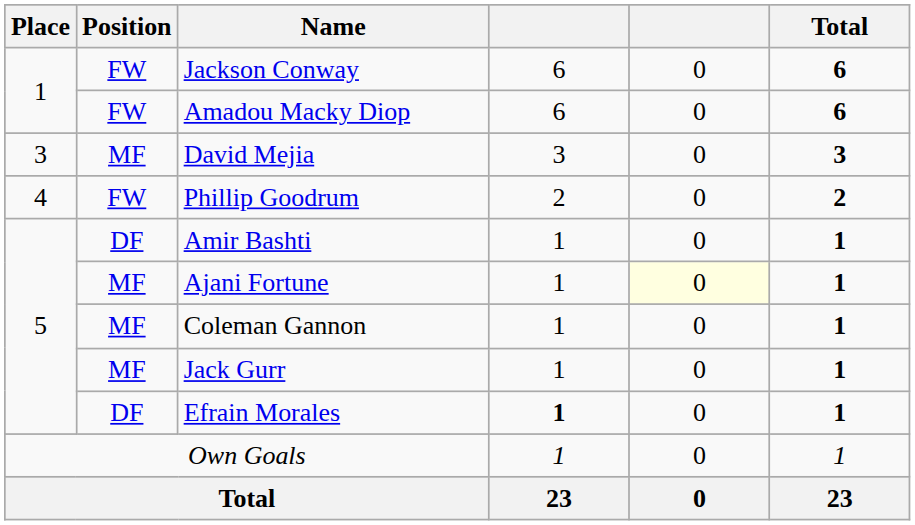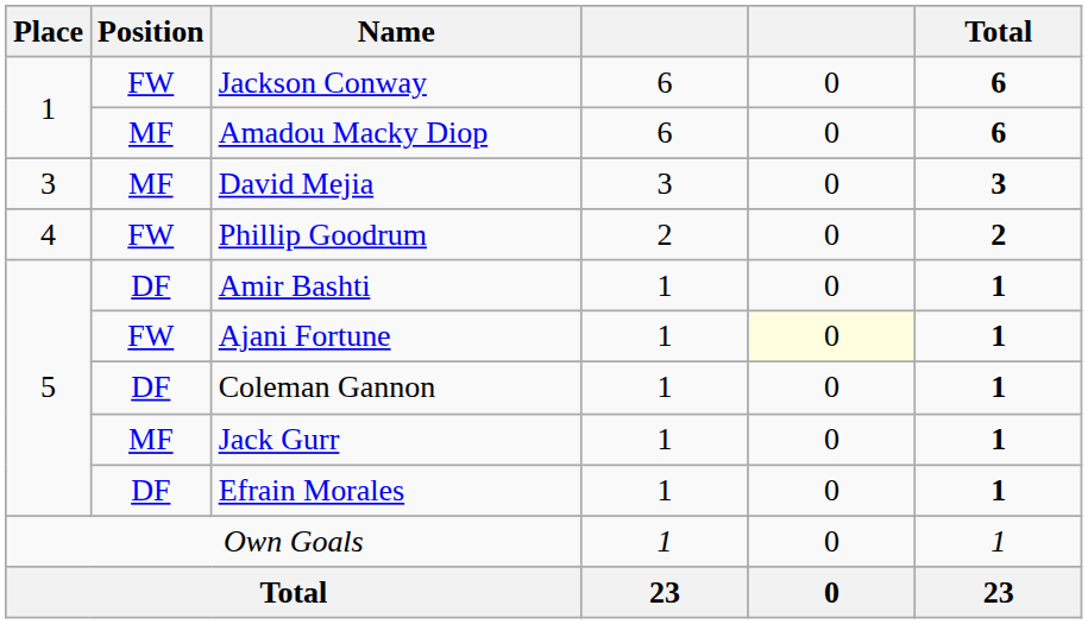Amadou Macky Diop | Position: FW -> MF
Ajani Fortune | Position: MF -> FW
Coleman Gannon | Position: MF -> DF
Efrain Morales | column 4: bold -> normal
